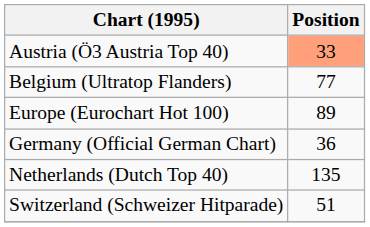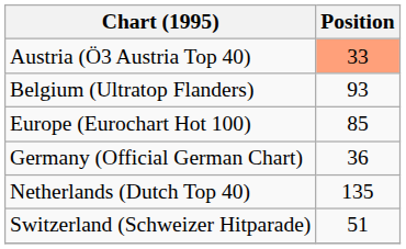Belgium (Ultratop Flanders) | Position: 77 -> 93
Europe (Eurochart Hot 100) | Position: 89 -> 85
